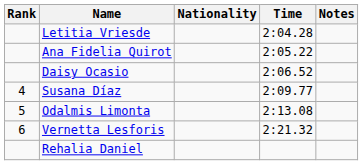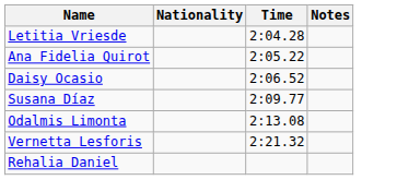- column: Rank | 4 | 5 | 6
